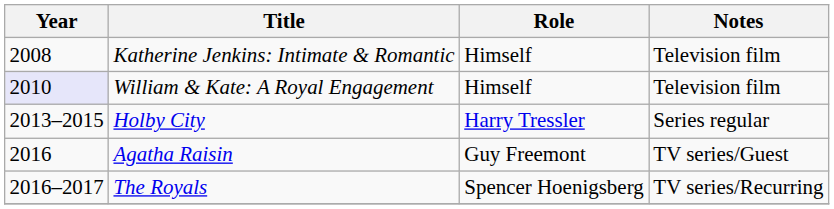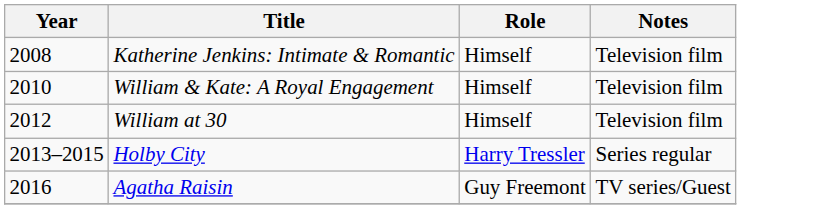William & Kate: A Royal Engagement | Year: lavender background -> no background
+ row: 2012 | William at 30 | Himself | Television film
- row: 2016–2017 | The Royals | Spencer Hoenigsberg | TV series/Recurring
